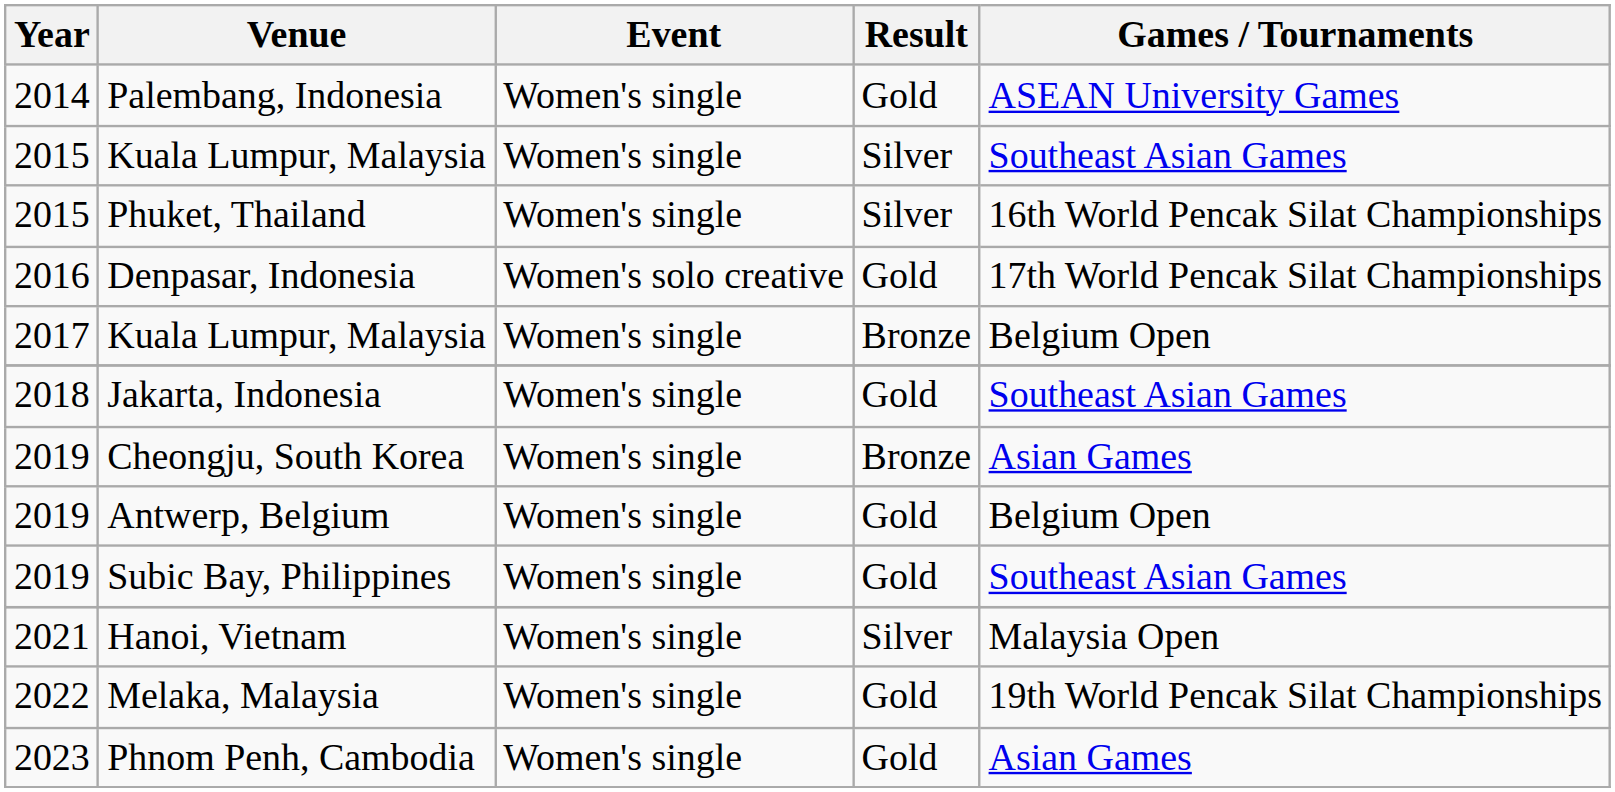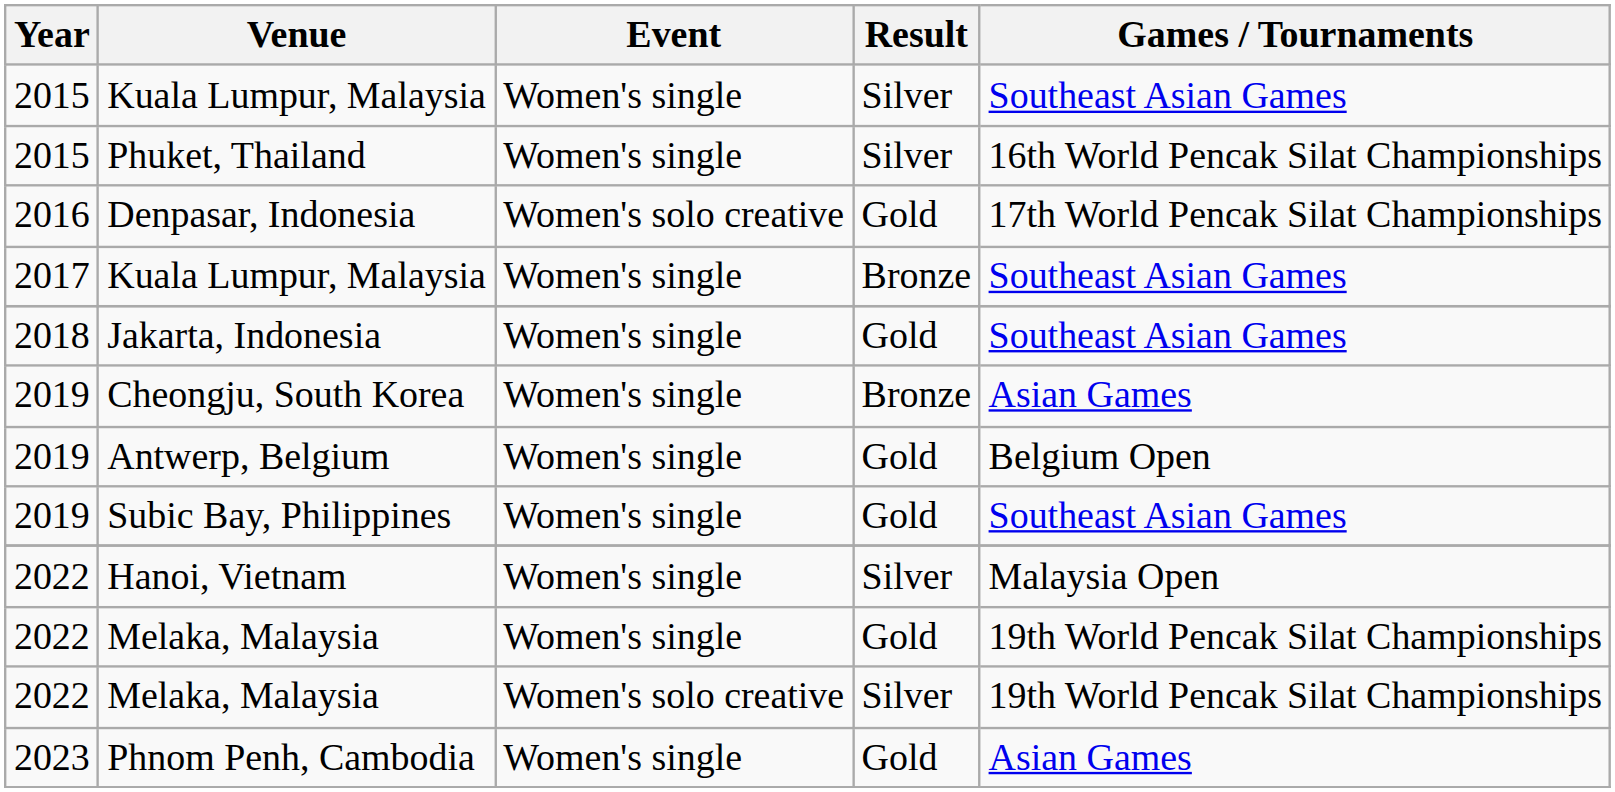- row: 2014 | Palembang, Indonesia | Women's single | Gold | ASEAN University Games
Kuala Lumpur, Malaysia / Bronze | Games / Tournaments: Belgium Open -> Southeast Asian Games
Hanoi, Vietnam | Year: 2021 -> 2022
+ row: 2022 | Melaka, Malaysia | Women's solo creative | Silver | 19th World Pencak Silat Championships
